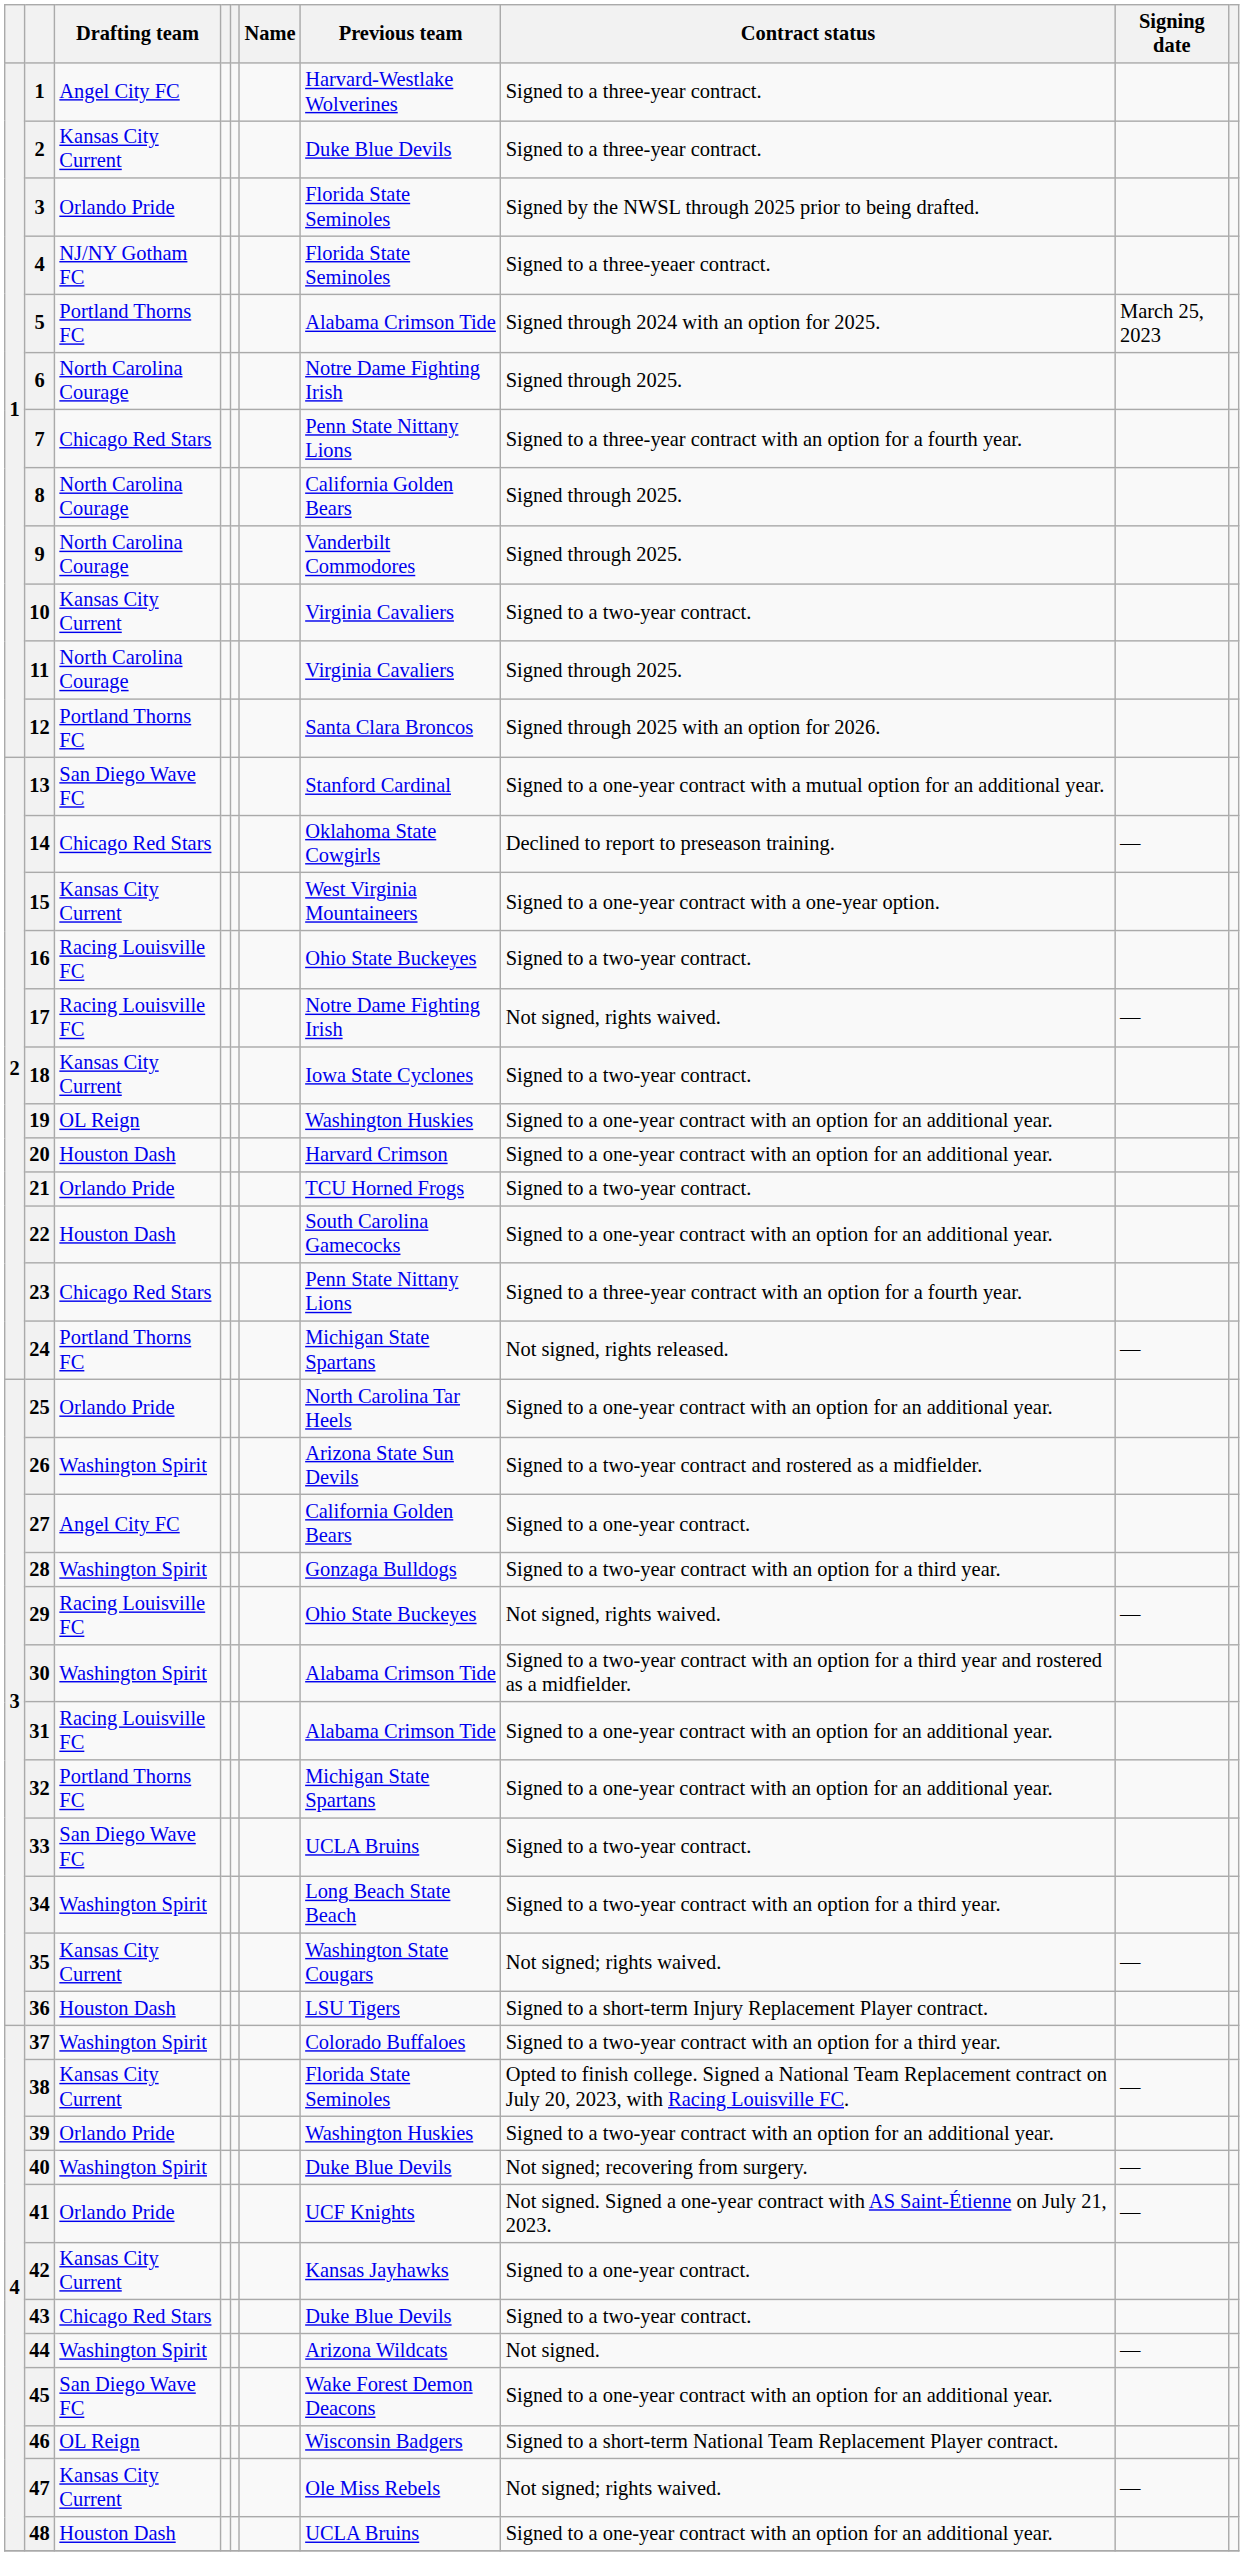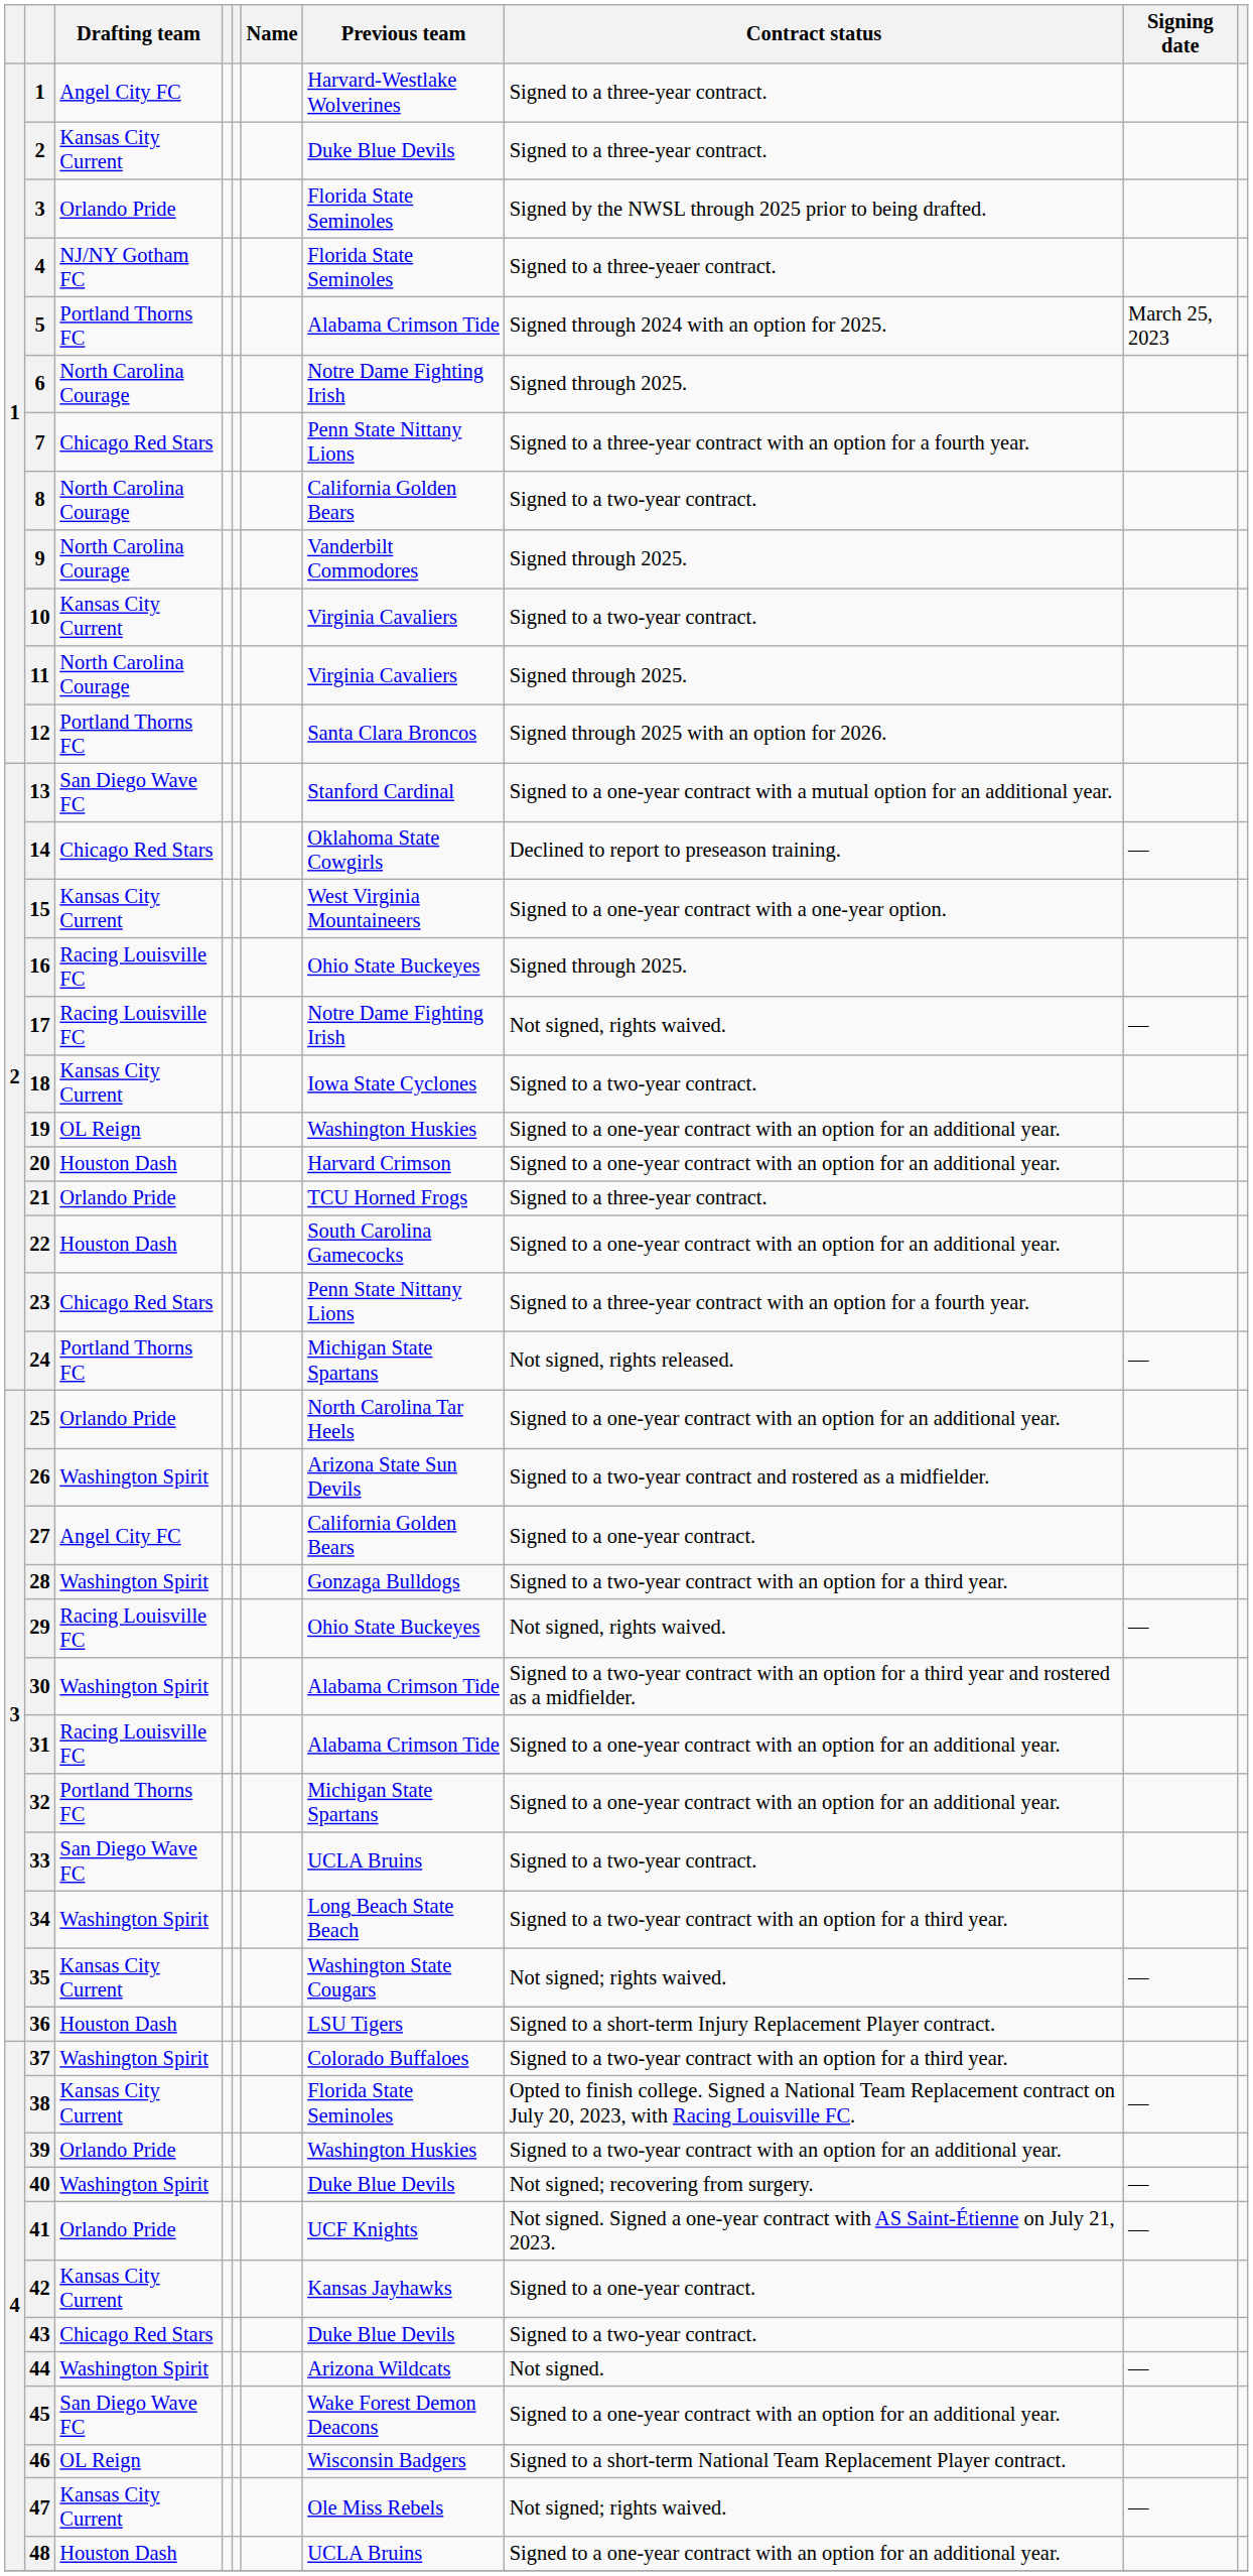8 | Contract status: Signed through 2025. -> Signed to a two-year contract.
16 | Contract status: Signed to a two-year contract. -> Signed through 2025.
21 | Contract status: Signed to a two-year contract. -> Signed to a three-year contract.
